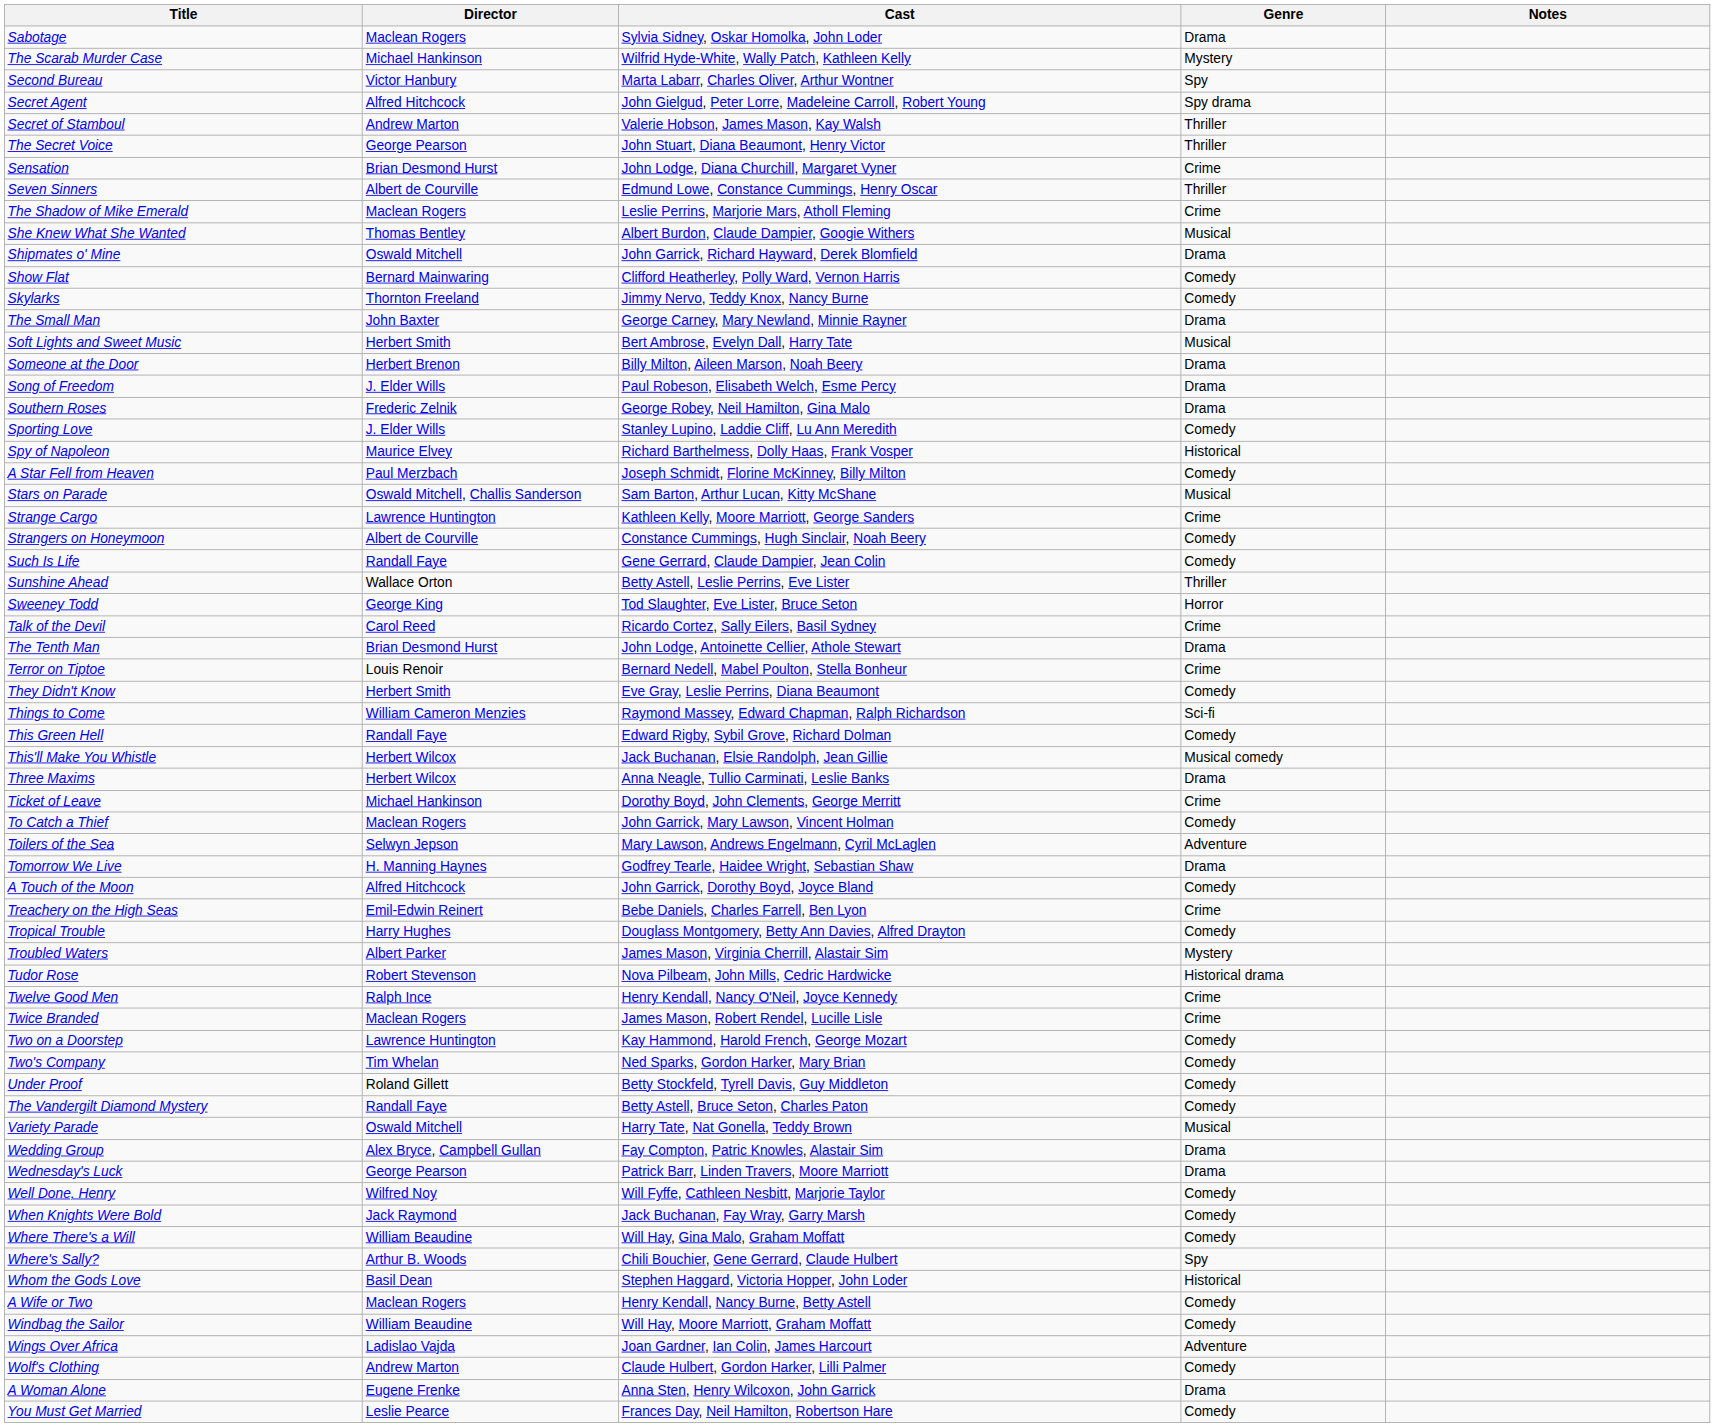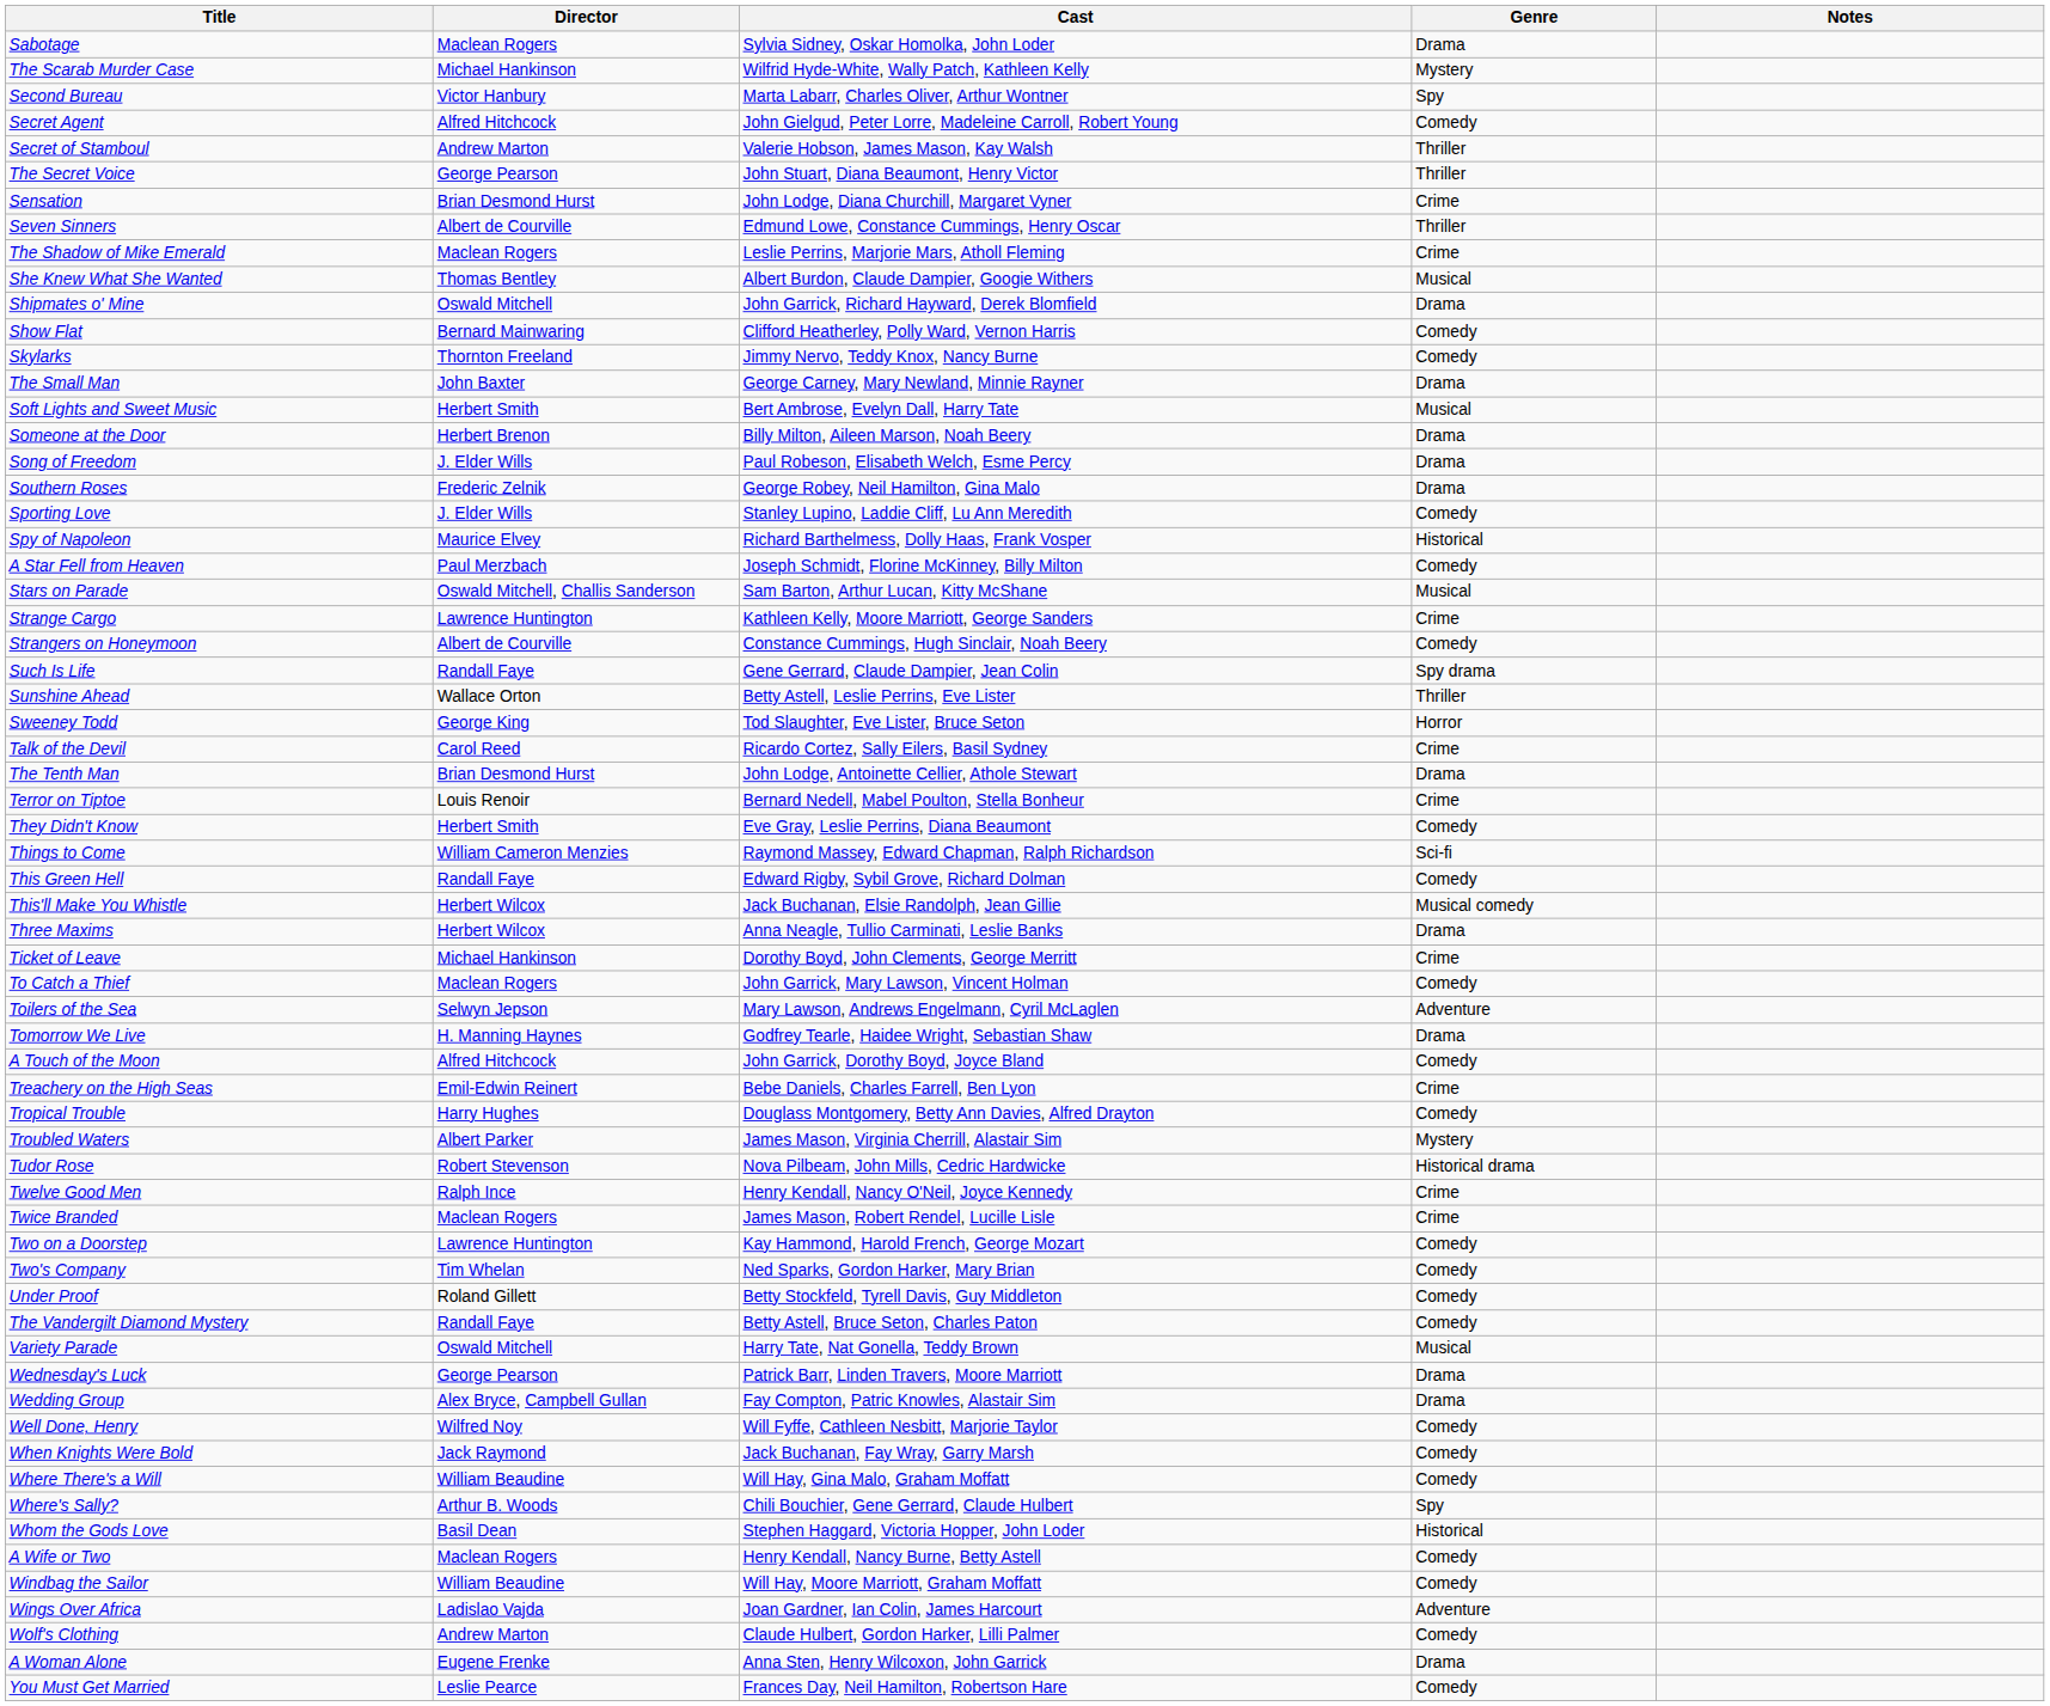Secret Agent | Genre: Spy drama -> Comedy
Such Is Life | Genre: Comedy -> Spy drama
rows swapped: Wedding Group <-> Wednesday's Luck
